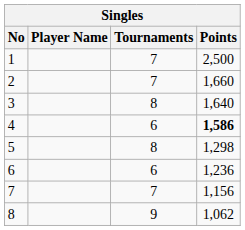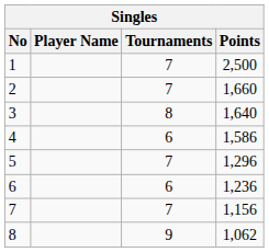4 | Points: bold -> normal
5 | Tournaments: 8 -> 7
5 | Points: 1,298 -> 1,296
